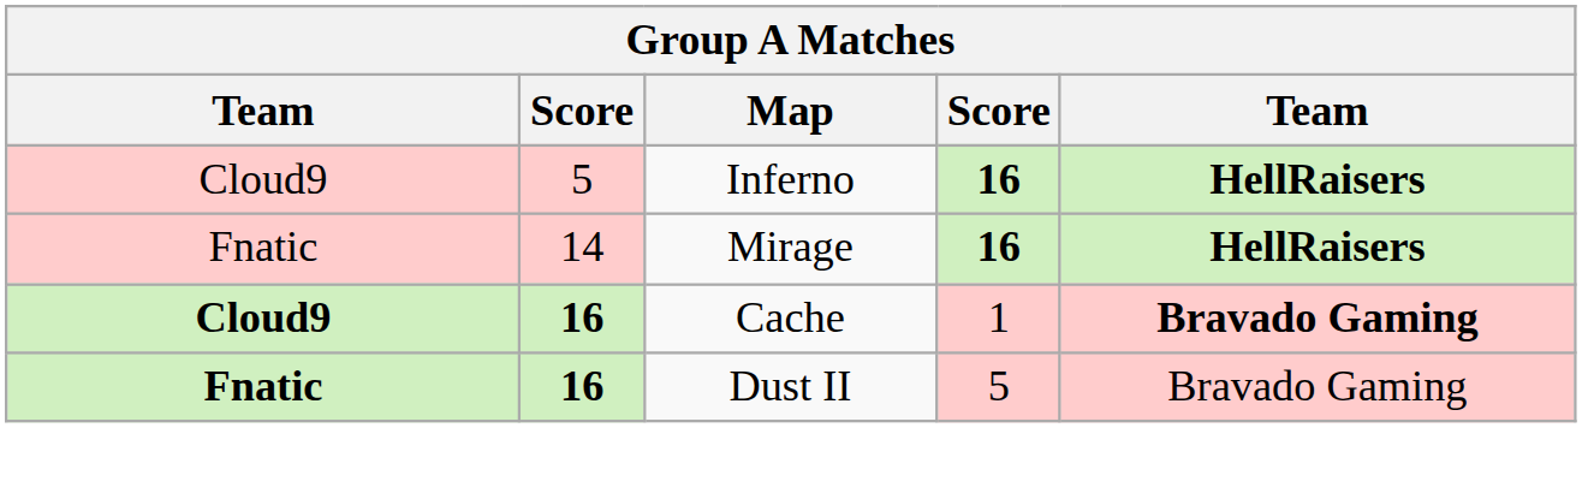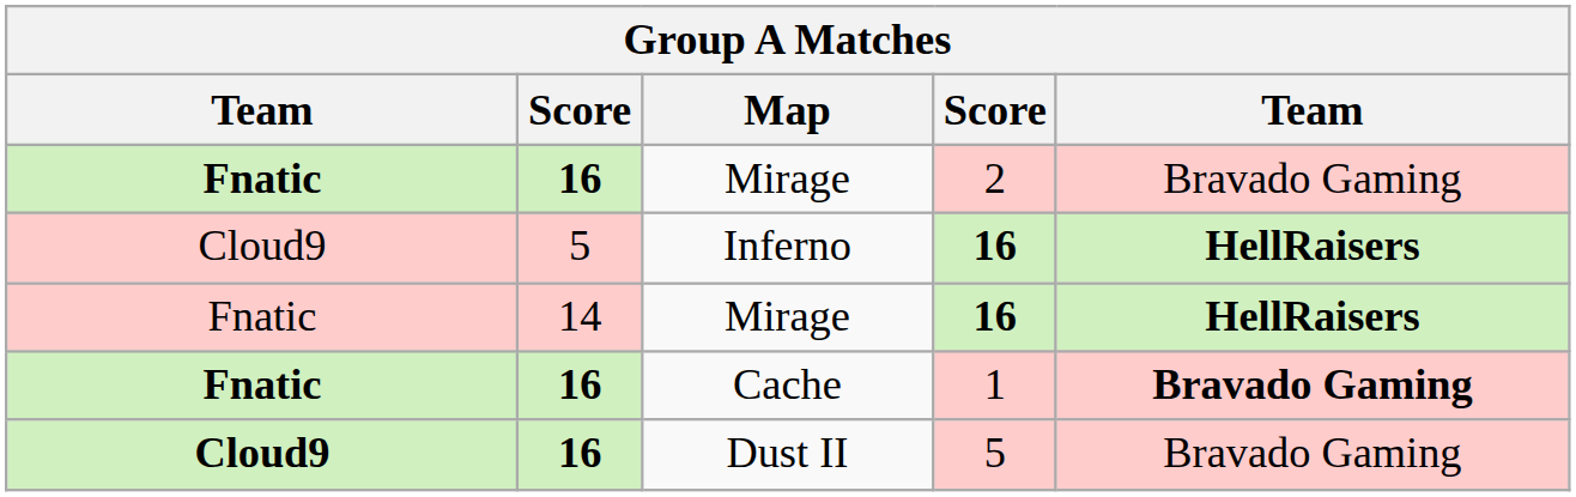+ row: Fnatic | 16 | Mirage | 2 | Bravado Gaming
Cache | column 1: Cloud9 -> Fnatic
Dust II | column 1: Fnatic -> Cloud9
